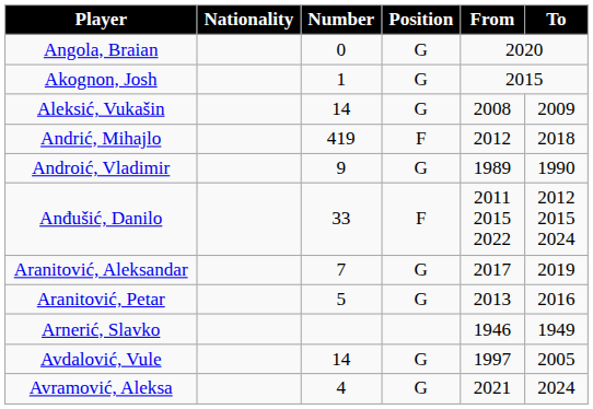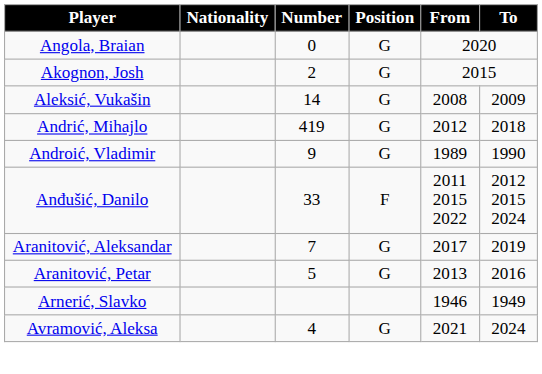Akognon, Josh | Number: 1 -> 2
Andrić, Mihajlo | Position: F -> G
- row: Avdalović, Vule | 14 | G | 1997 | 2005
